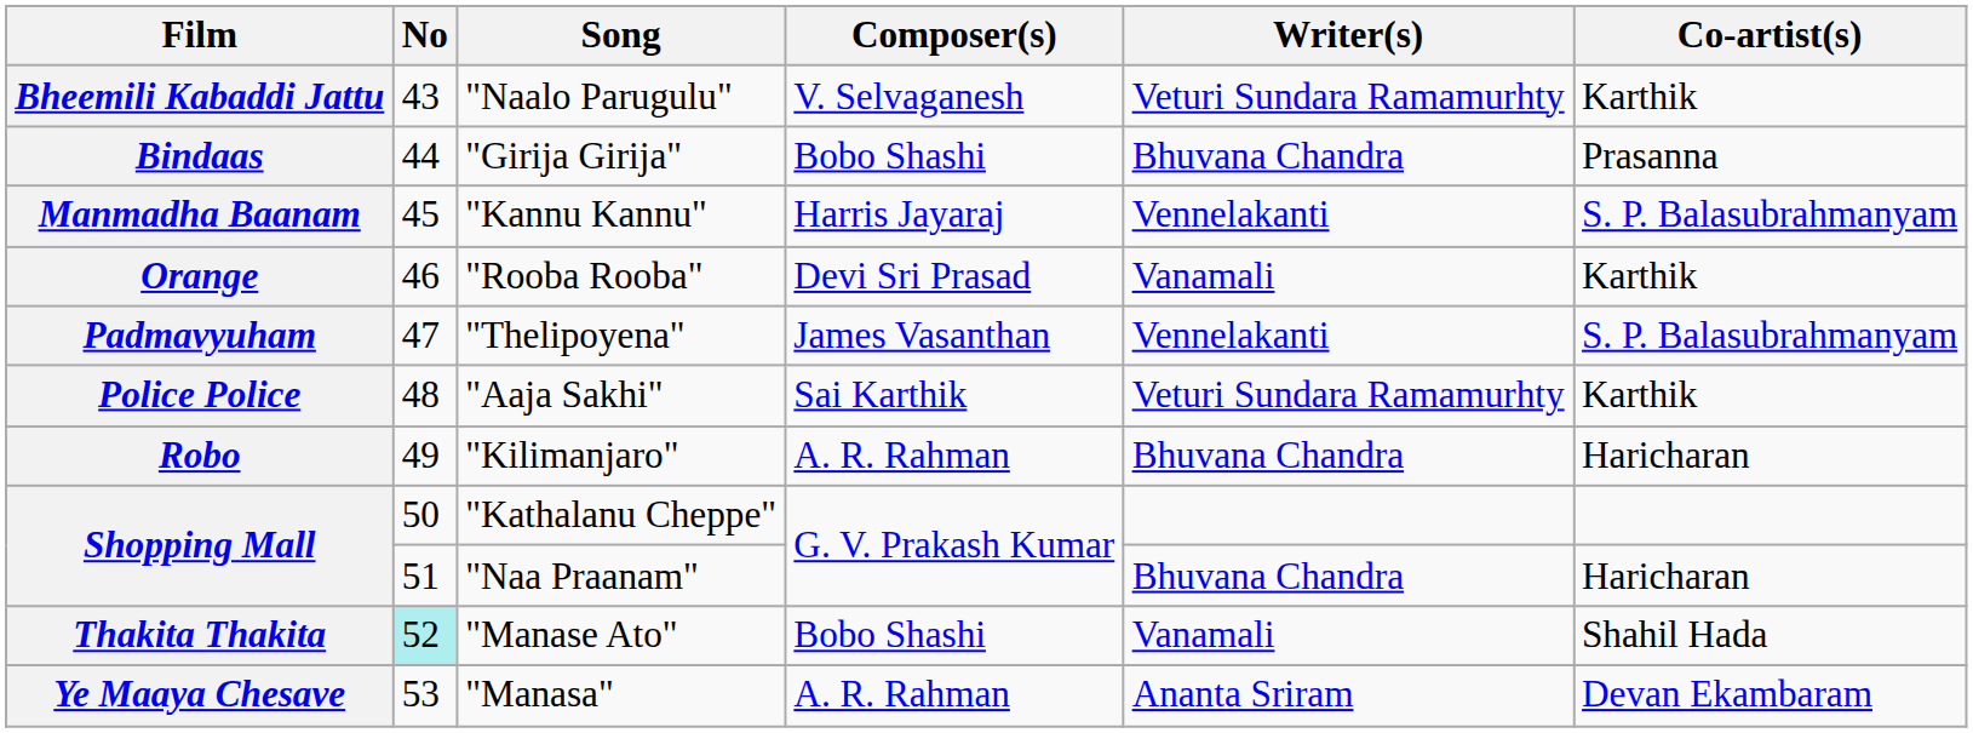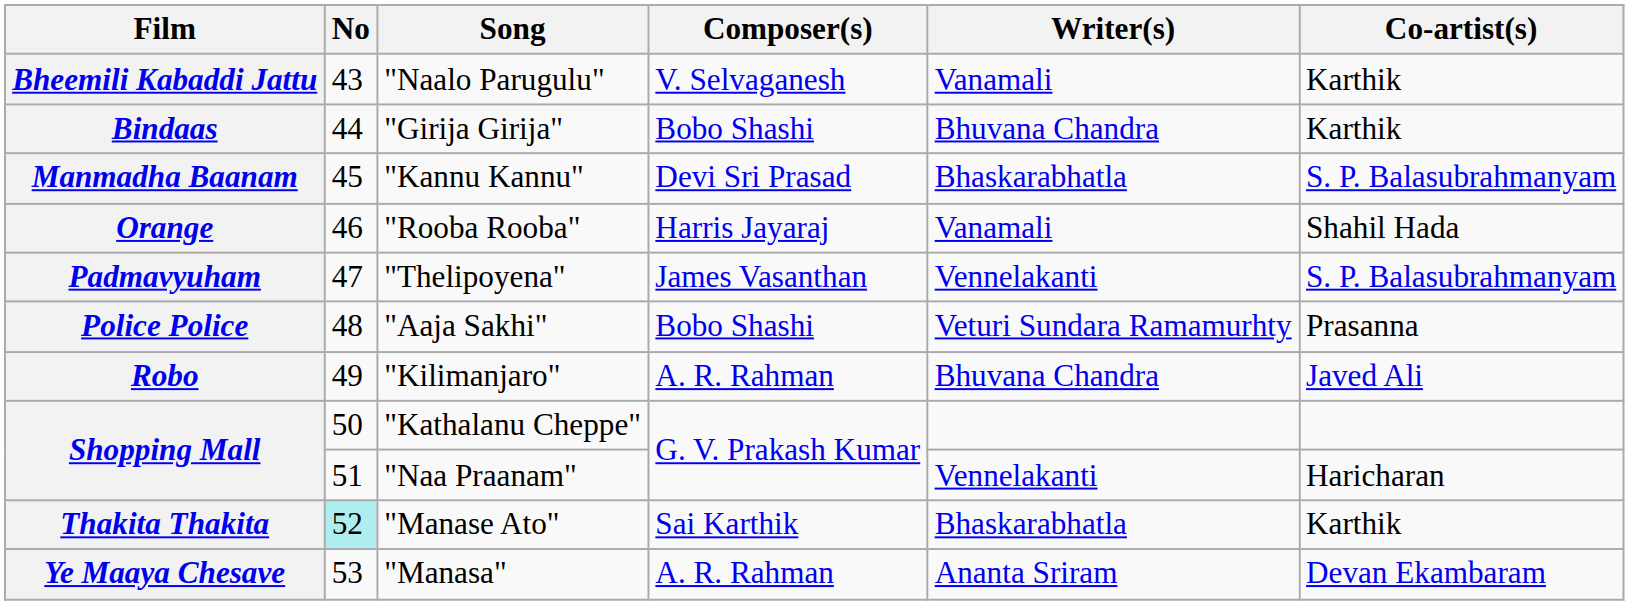Bheemili Kabaddi Jattu | Writer(s): Veturi Sundara Ramamurhty -> Vanamali
Bindaas | Co-artist(s): Prasanna -> Karthik
Manmadha Baanam | Composer(s): Harris Jayaraj -> Devi Sri Prasad
Manmadha Baanam | Writer(s): Vennelakanti -> Bhaskarabhatla
Orange | Composer(s): Devi Sri Prasad -> Harris Jayaraj
Orange | Co-artist(s): Karthik -> Shahil Hada
Police Police | Composer(s): Sai Karthik -> Bobo Shashi
Police Police | Co-artist(s): Karthik -> Prasanna
Robo | Co-artist(s): Haricharan -> Javed Ali
Shopping Mall / "Naa Praanam" | Writer(s): Bhuvana Chandra -> Vennelakanti
Thakita Thakita | Composer(s): Bobo Shashi -> Sai Karthik
Thakita Thakita | Writer(s): Vanamali -> Bhaskarabhatla
Thakita Thakita | Co-artist(s): Shahil Hada -> Karthik
